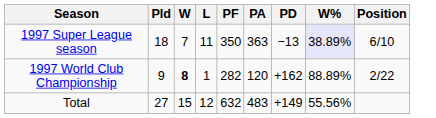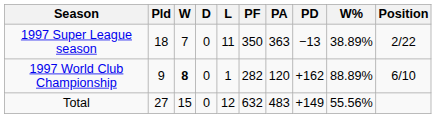+ column: D | 0 | 0 | 0
1997 Super League season | W%: lavender background -> no background
1997 Super League season | Position: 6/10 -> 2/22
1997 World Club Championship | Position: 2/22 -> 6/10
